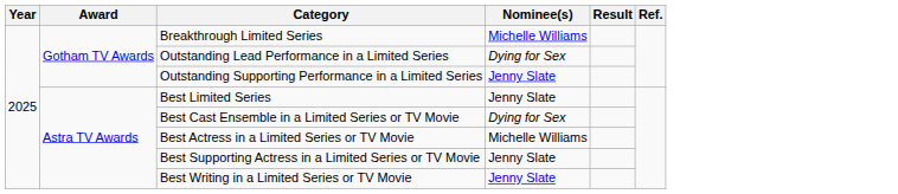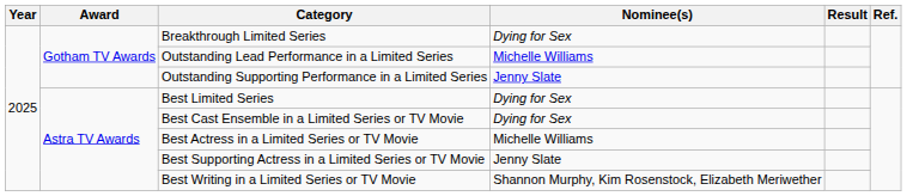Breakthrough Limited Series | Nominee(s): Michelle Williams -> Dying for Sex
Outstanding Lead Performance in a Limited Series | Nominee(s): Dying for Sex -> Michelle Williams
Best Limited Series | Nominee(s): Jenny Slate -> Dying for Sex
Best Writing in a Limited Series or TV Movie | Nominee(s): Jenny Slate -> Shannon Murphy, Kim Rosenstock, Elizabeth Meriwether
